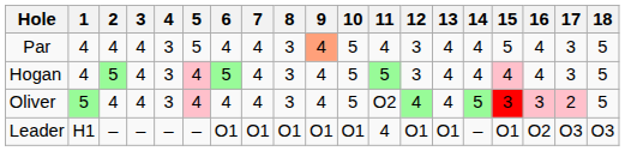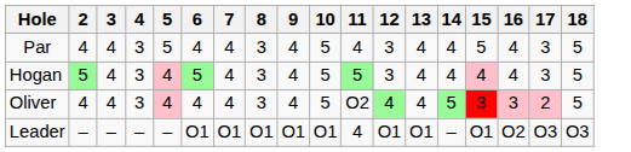- column: 1 | 4 | 4 | 5 | H1
Par | 9: lightsalmon background -> no background
